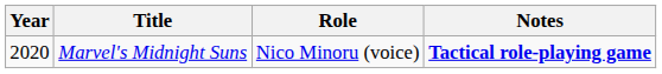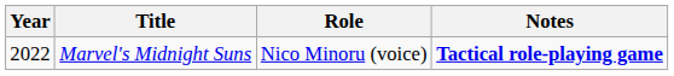Marvel's Midnight Suns | Year: 2020 -> 2022
